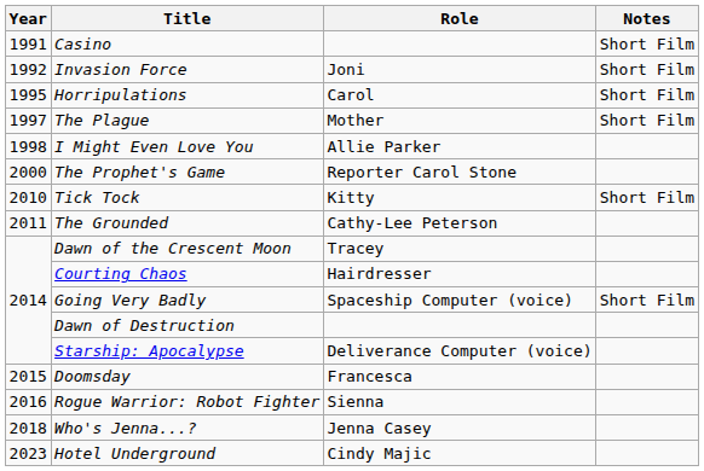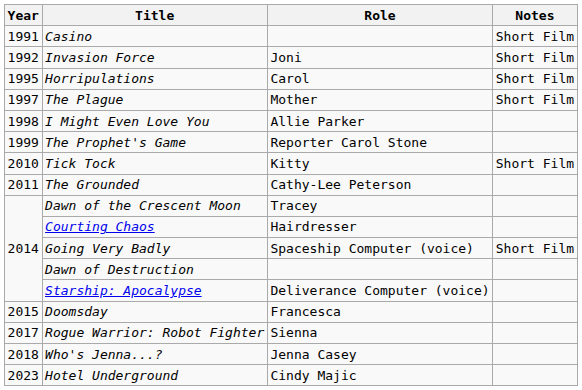The Prophet's Game | Year: 2000 -> 1999
Rogue Warrior: Robot Fighter | Year: 2016 -> 2017
